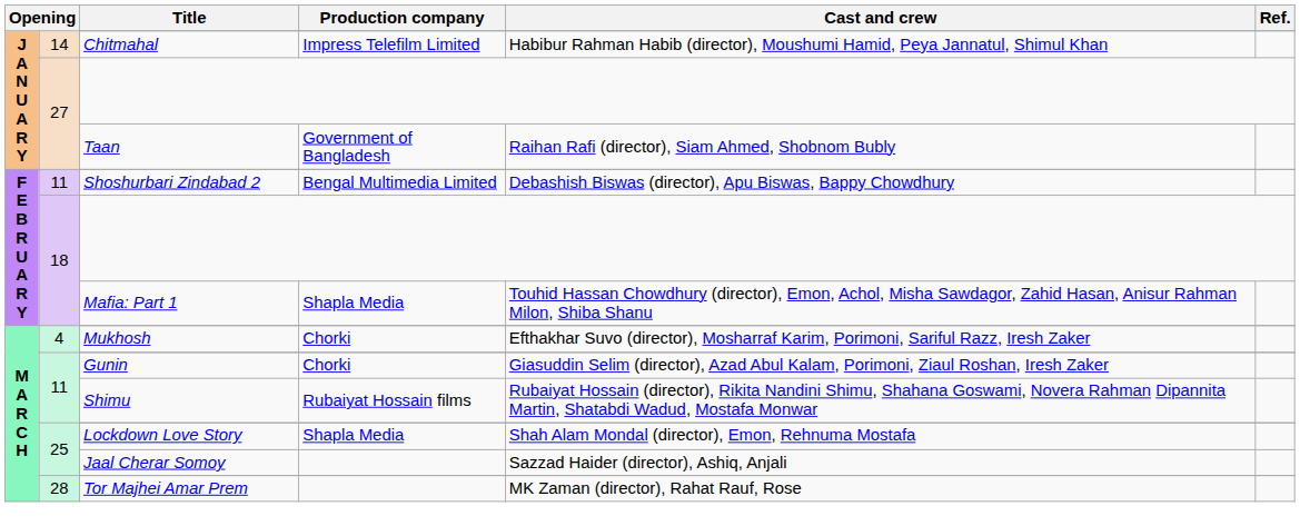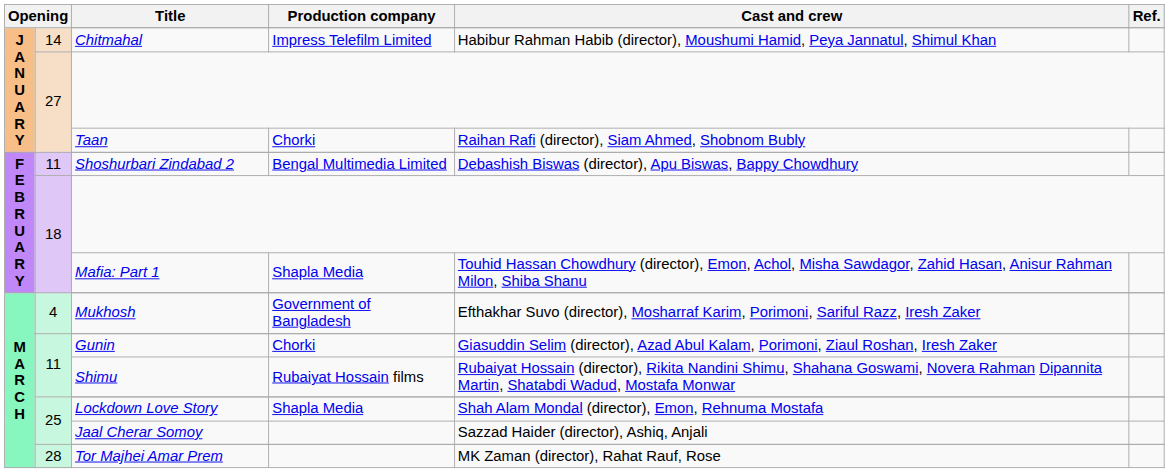Taan | Production company: Government of Bangladesh -> Chorki
Mukhosh | Production company: Chorki -> Government of Bangladesh
